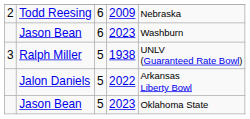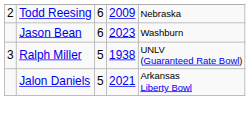Jalon Daniels | column 4: 2022 -> 2021
- row: Jason Bean | 5 | 2023 | Oklahoma State
